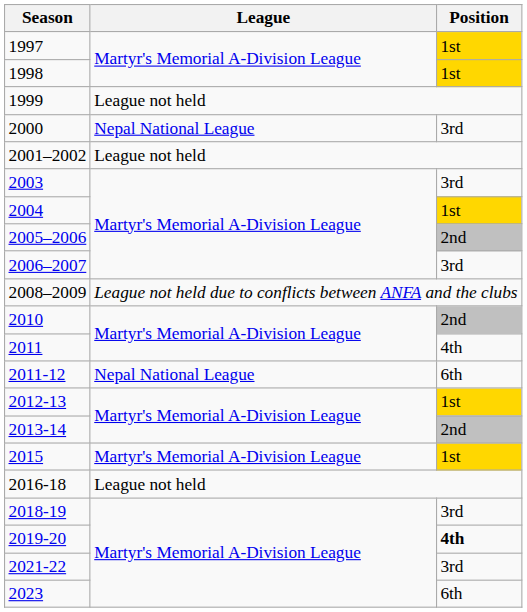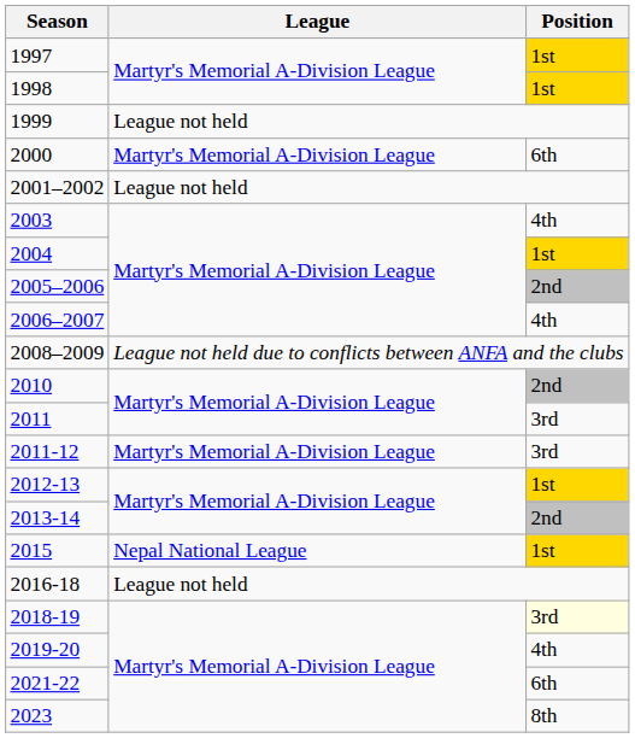2000 | League: Nepal National League -> Martyr's Memorial A-Division League
2000 | Position: 3rd -> 6th
2003 | Position: 3rd -> 4th
2006–2007 | Position: 3rd -> 4th
2011 | Position: 4th -> 3rd
2011-12 | League: Nepal National League -> Martyr's Memorial A-Division League
2011-12 | Position: 6th -> 3rd
2015 | League: Martyr's Memorial A-Division League -> Nepal National League
2018-19 | Position: no background -> lightyellow background
2019-20 | Position: bold -> normal
2021-22 | Position: 3rd -> 6th
2023 | Position: 6th -> 8th
